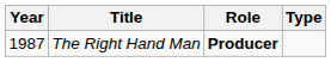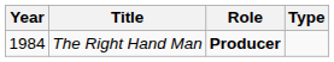The Right Hand Man | Year: 1987 -> 1984
